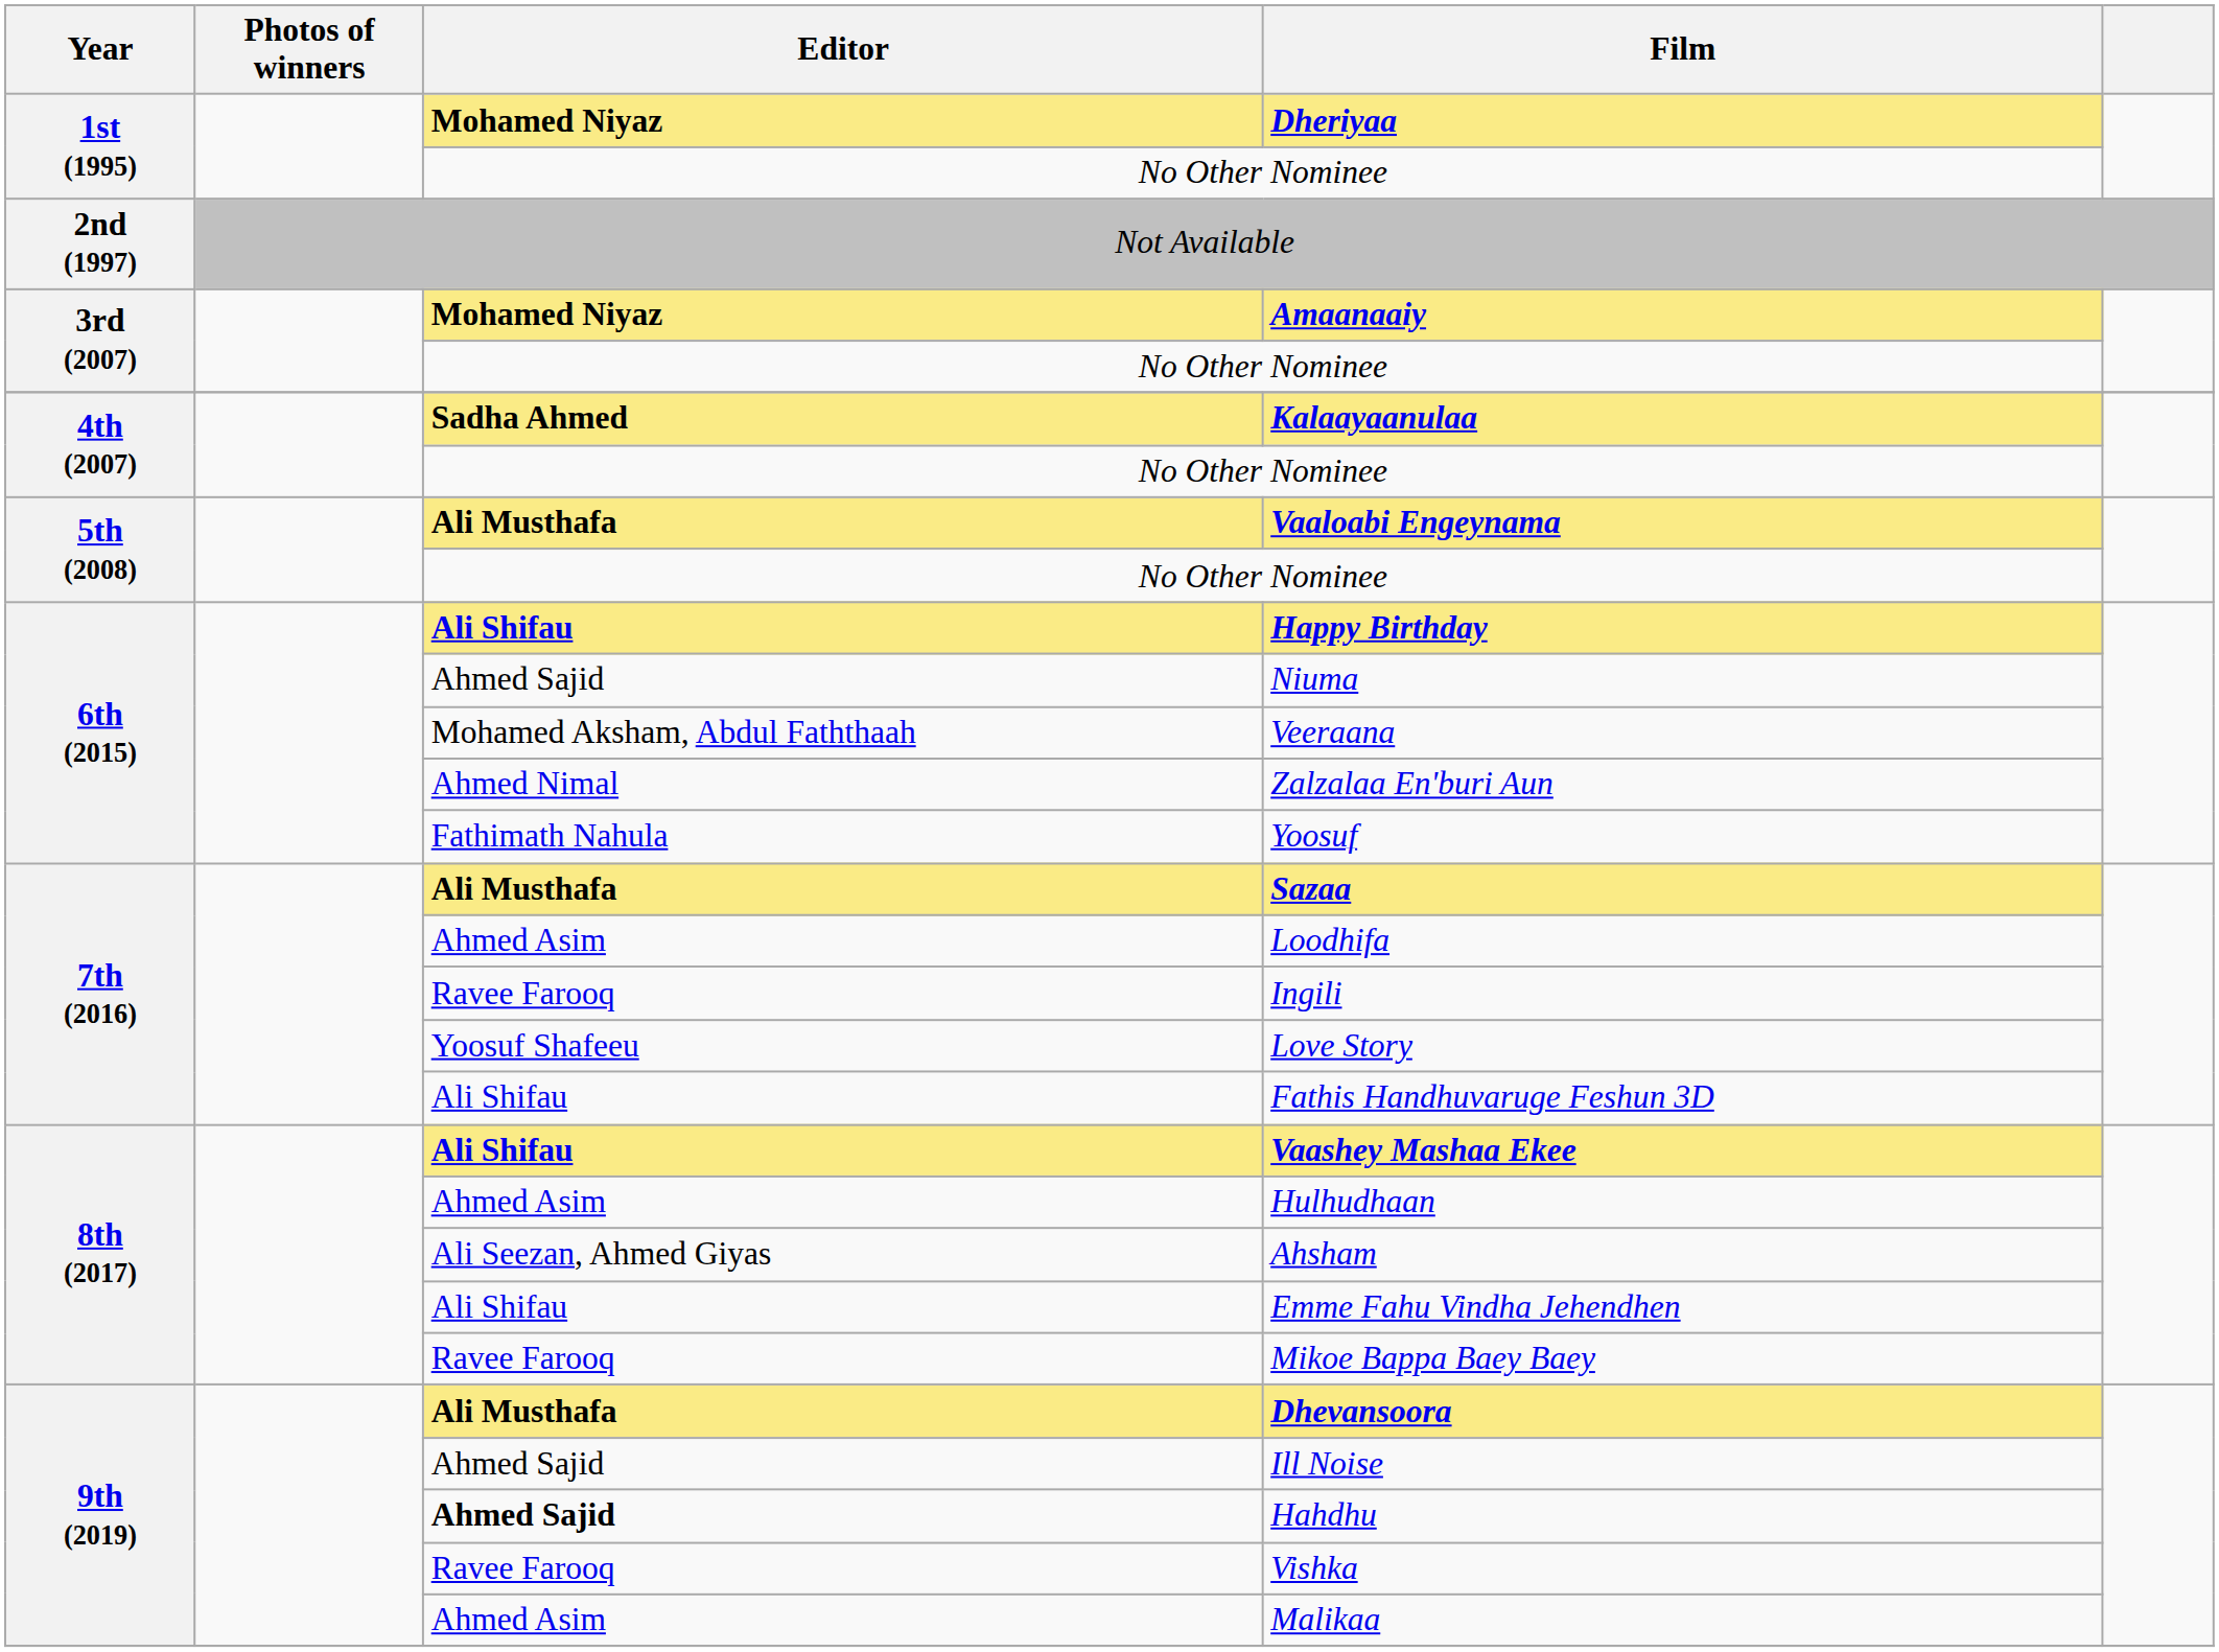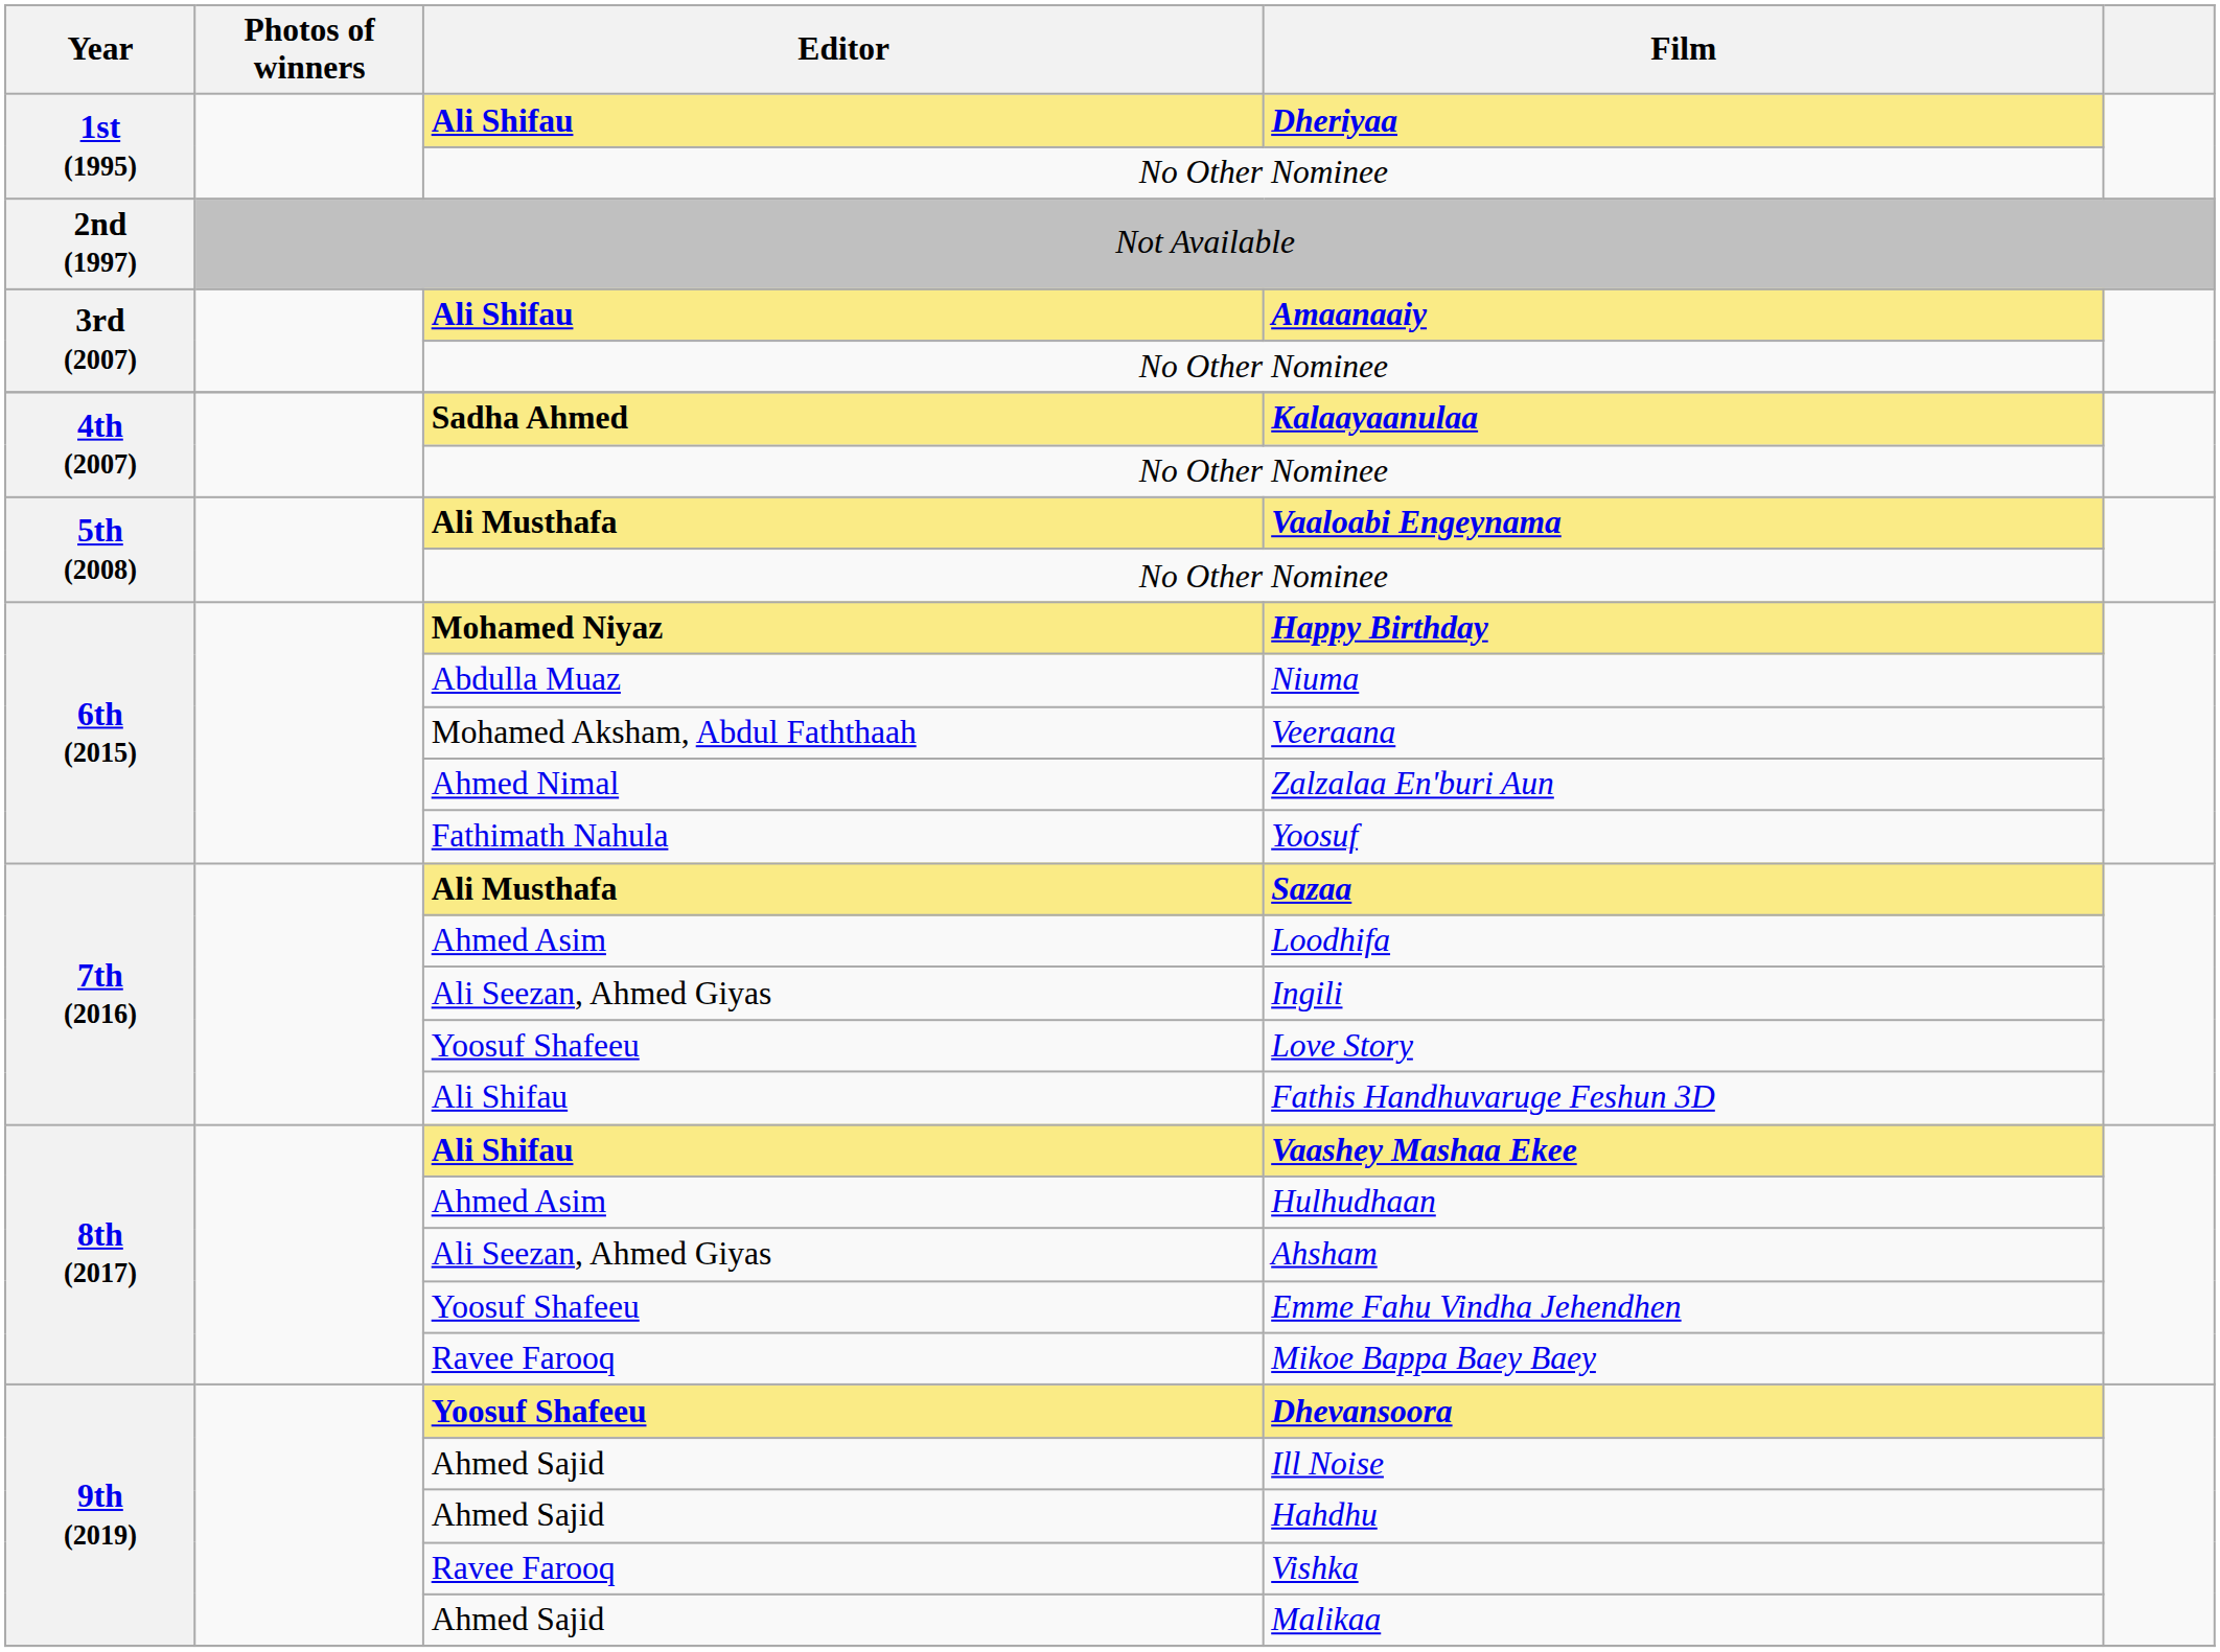Dheriyaa | Editor: Mohamed Niyaz -> Ali Shifau
Amaanaaiy | Editor: Mohamed Niyaz -> Ali Shifau
Happy Birthday | Editor: Ali Shifau -> Mohamed Niyaz
Niuma | Editor: Ahmed Sajid -> Abdulla Muaz
Ingili | Editor: Ravee Farooq -> Ali Seezan, Ahmed Giyas
Emme Fahu Vindha Jehendhen | Editor: Ali Shifau -> Yoosuf Shafeeu
Dhevansoora | Editor: Ali Musthafa -> Yoosuf Shafeeu
Hahdhu | Editor: bold -> normal
Malikaa | Editor: Ahmed Asim -> Ahmed Sajid
